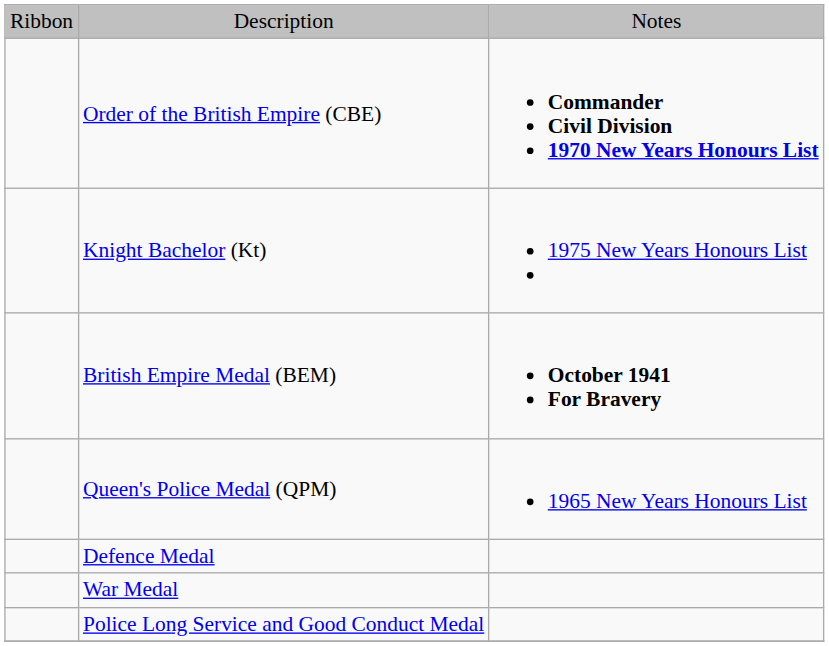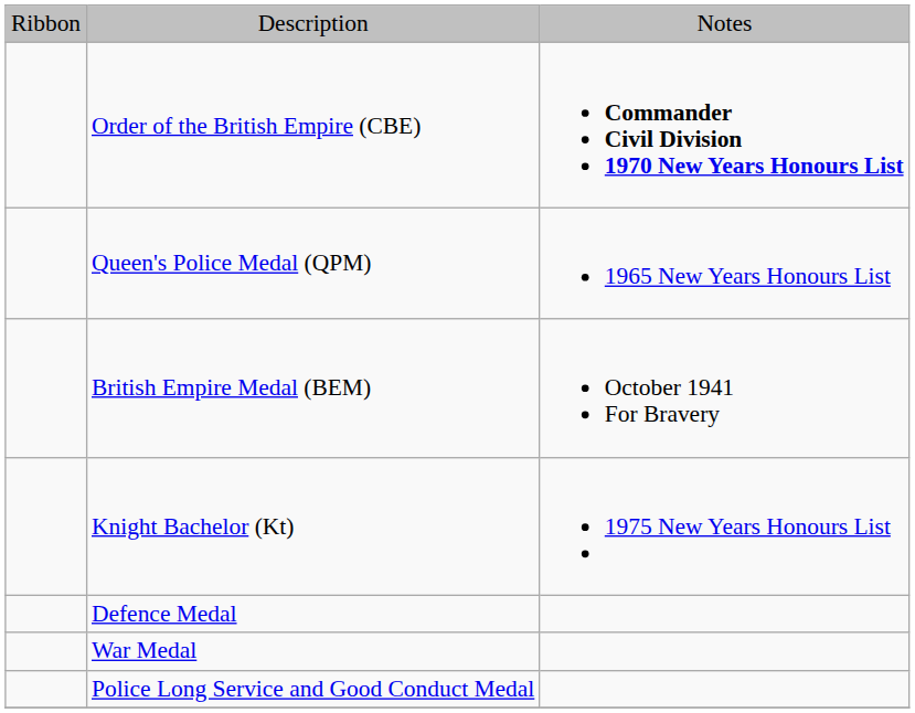rows swapped: Knight Bachelor (Kt) <-> Queen's Police Medal (QPM)
British Empire Medal (BEM) | column 3: bold -> normal
